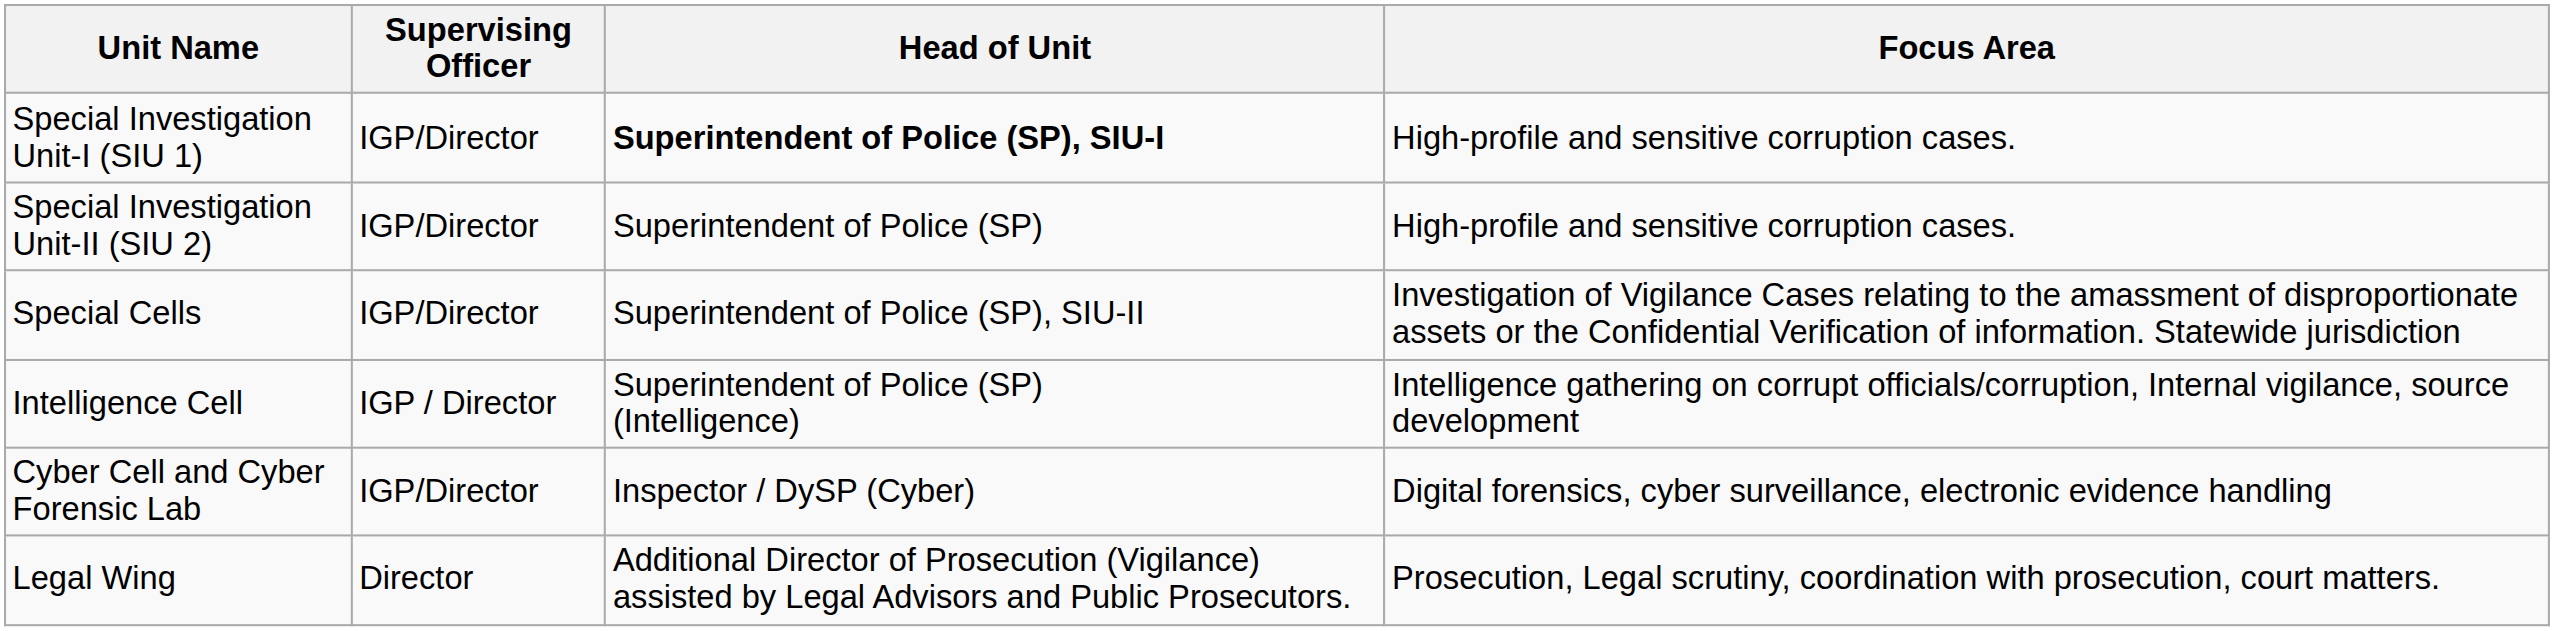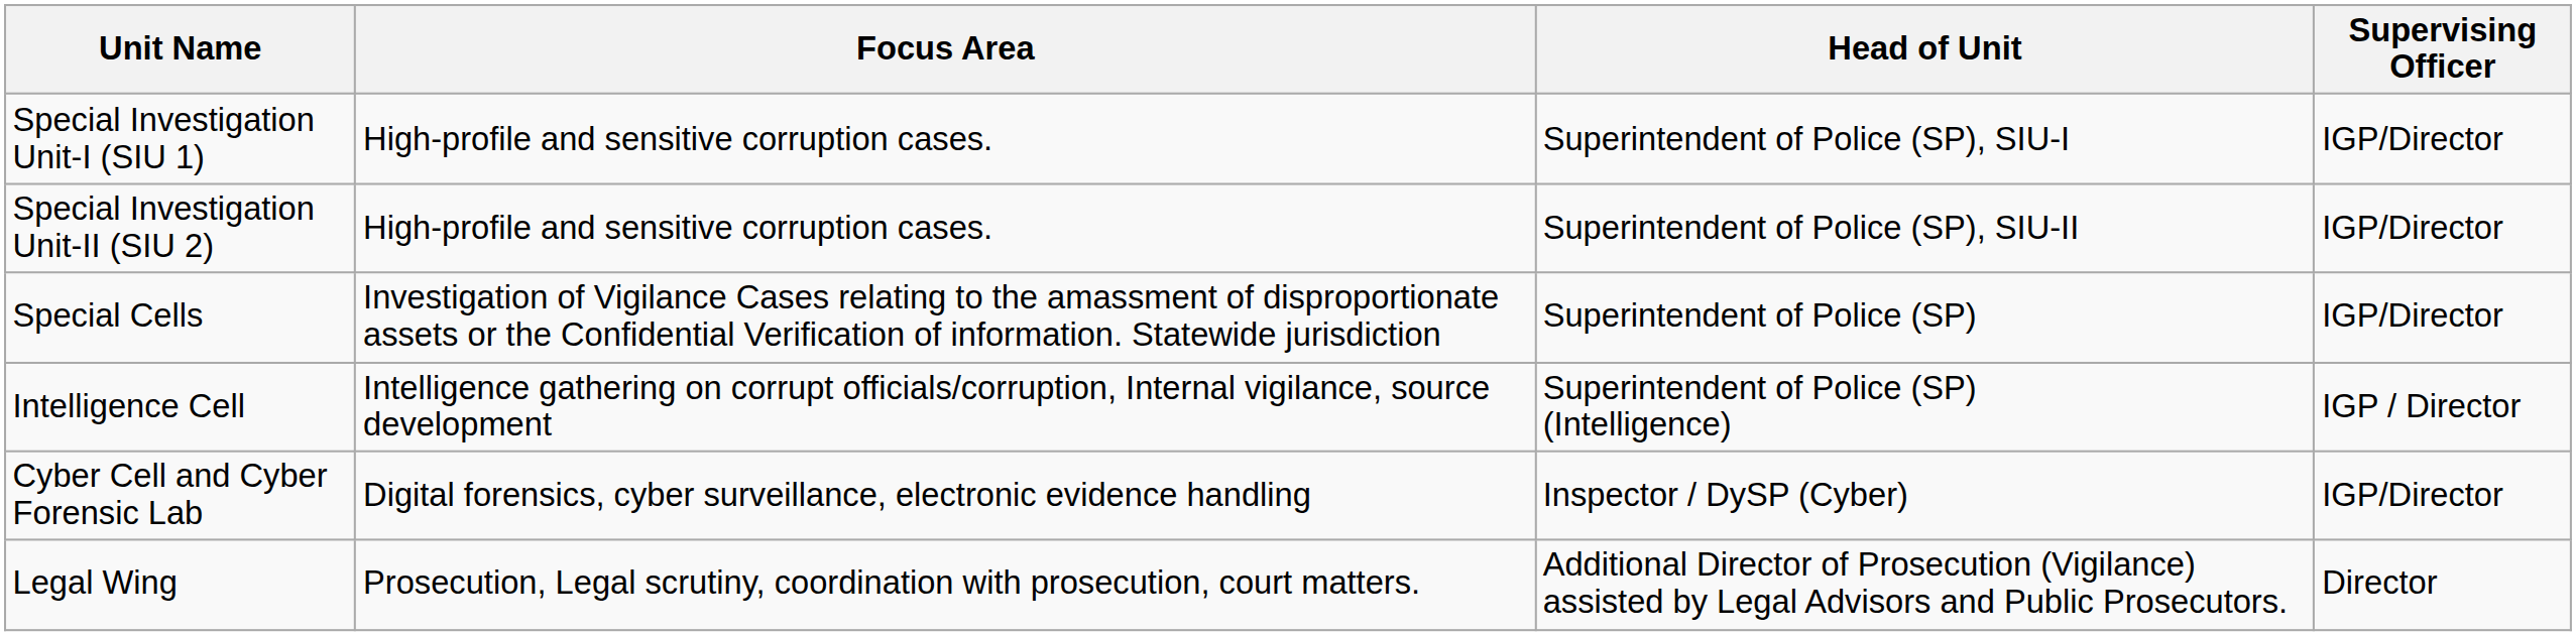columns swapped: Focus Area <-> Supervising Officer
Special Investigation Unit-I (SIU 1) | Head of Unit: bold -> normal
Special Investigation Unit-II (SIU 2) | Head of Unit: Superintendent of Police (SP) -> Superintendent of Police (SP), SIU-II
Special Cells | Head of Unit: Superintendent of Police (SP), SIU-II -> Superintendent of Police (SP)
